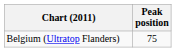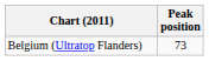Belgium (Ultratop Flanders) | Peak position: 75 -> 73
